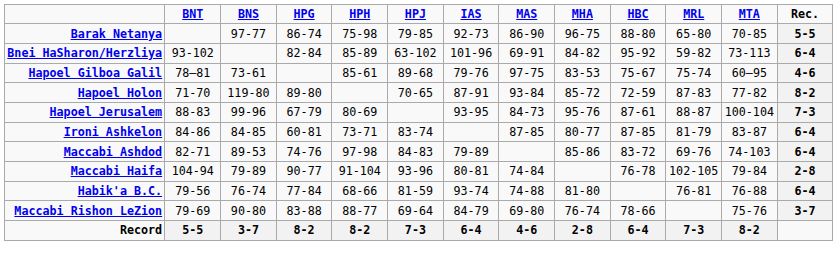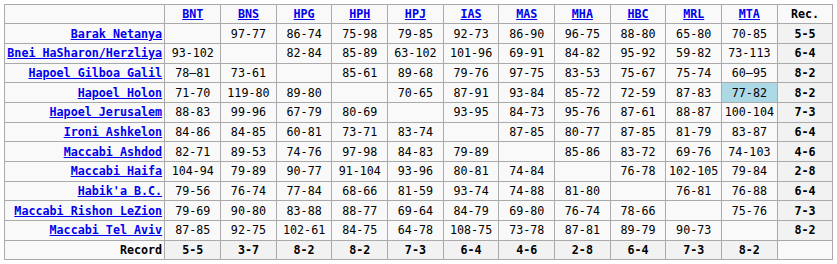Hapoel Gilboa Galil | Rec.: 4-6 -> 8-2
Hapoel Holon | MTA: no background -> lightblue background
Maccabi Ashdod | Rec.: 6-4 -> 4-6
Maccabi Rishon LeZion | Rec.: 3-7 -> 7-3
+ row: Maccabi Tel Aviv | 87-85 | 92-75 | 102-61 | 84-75 | 64-78 | 108-75 | 73-78 | 87-81 | 89-79 | 90-73 | 8-2
